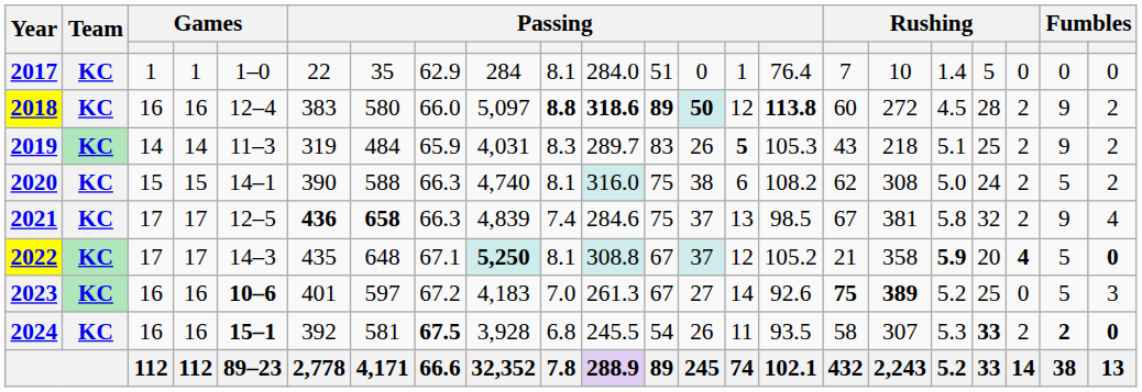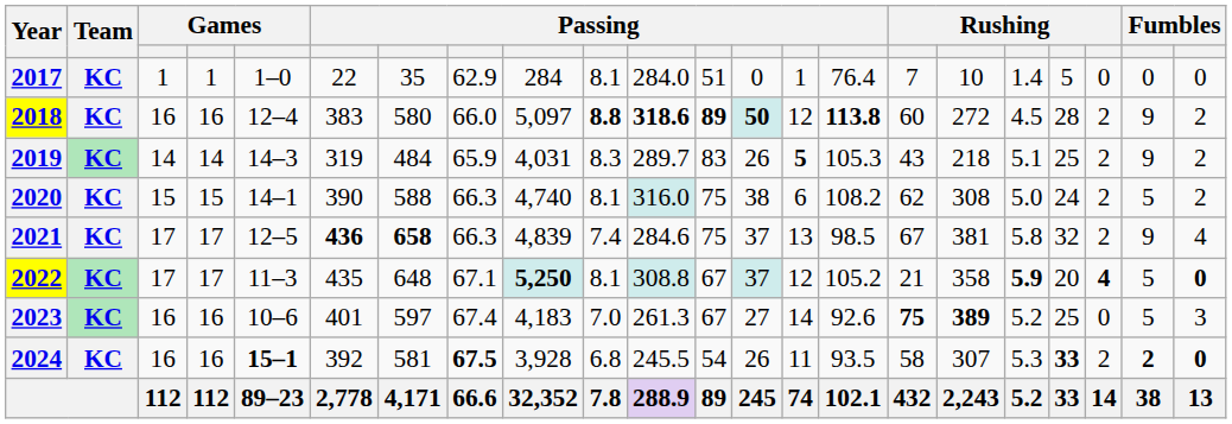2019 | column 5: 11–3 -> 14–3
2022 | column 5: 14–3 -> 11–3
2023 | column 5: bold -> normal
2023 | column 8: 67.2 -> 67.4
